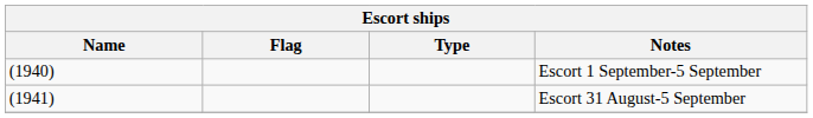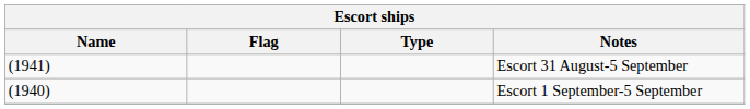rows swapped: Escort 1 September-5 September <-> Escort 31 August-5 September
